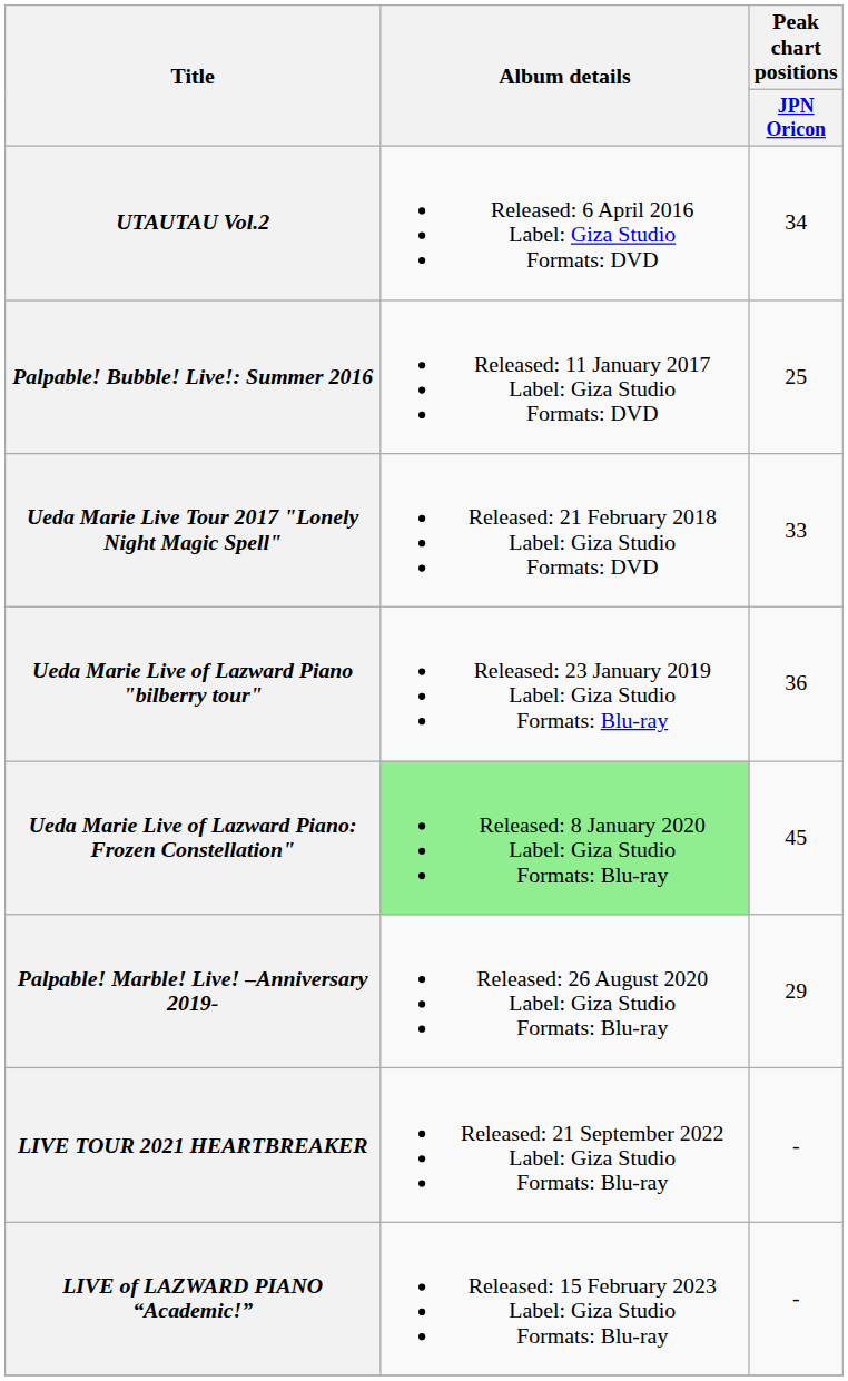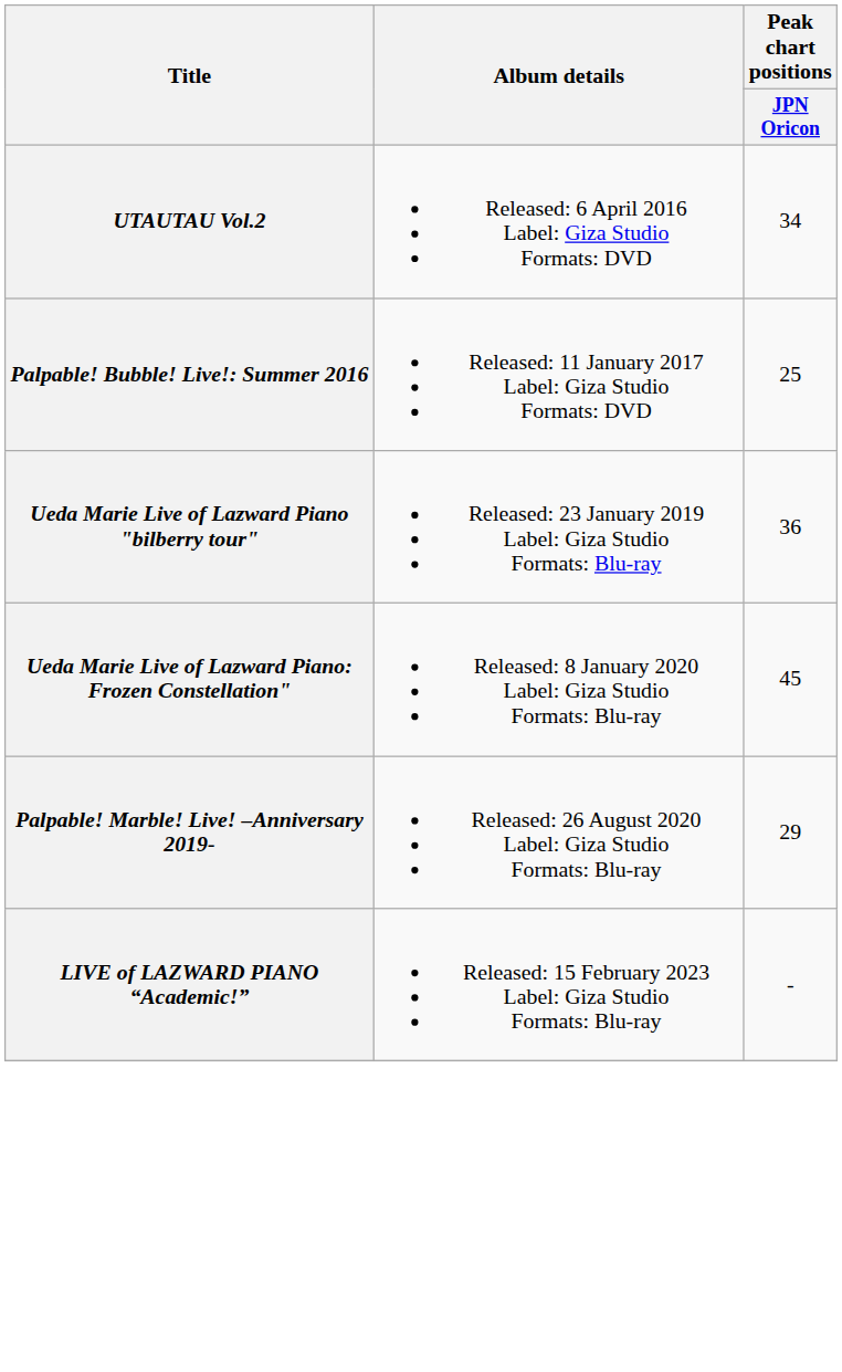- row: Ueda Marie Live Tour 2017 "Lonely Night Magic Spell" | Released: 21 February 2018 Label: Giza Studio Formats: DVD | 33
Ueda Marie Live of Lazward Piano: Frozen Constellation" | Album details: lightgreen background -> no background
- row: LIVE TOUR 2021 HEARTBREAKER | Released: 21 September 2022 Label: Giza Studio Formats: Blu-ray | -
